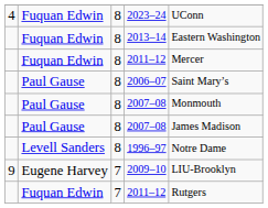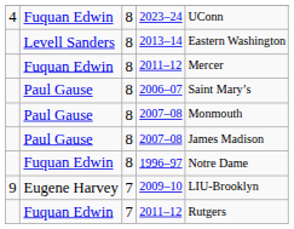2013–14 | column 2: Fuquan Edwin -> Levell Sanders
1996–97 | column 2: Levell Sanders -> Fuquan Edwin
